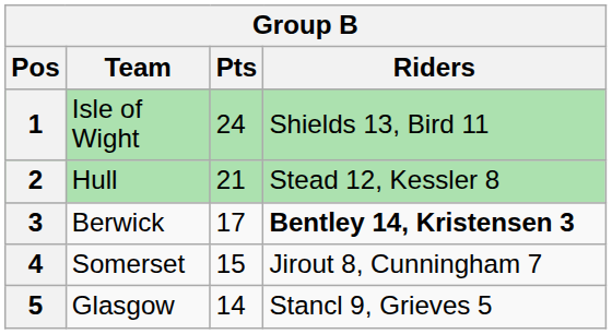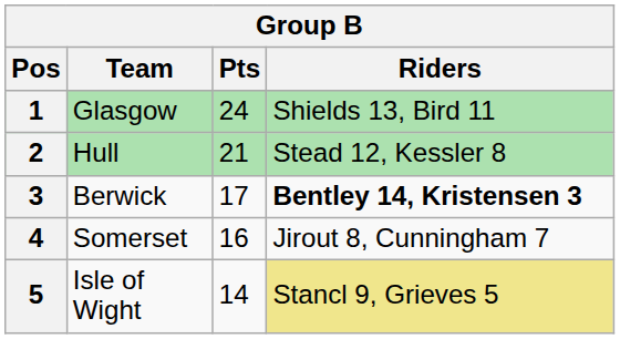1 | Team: Isle of Wight -> Glasgow
4 | Pts: 15 -> 16
5 | Team: Glasgow -> Isle of Wight
5 | Riders: no background -> khaki background
